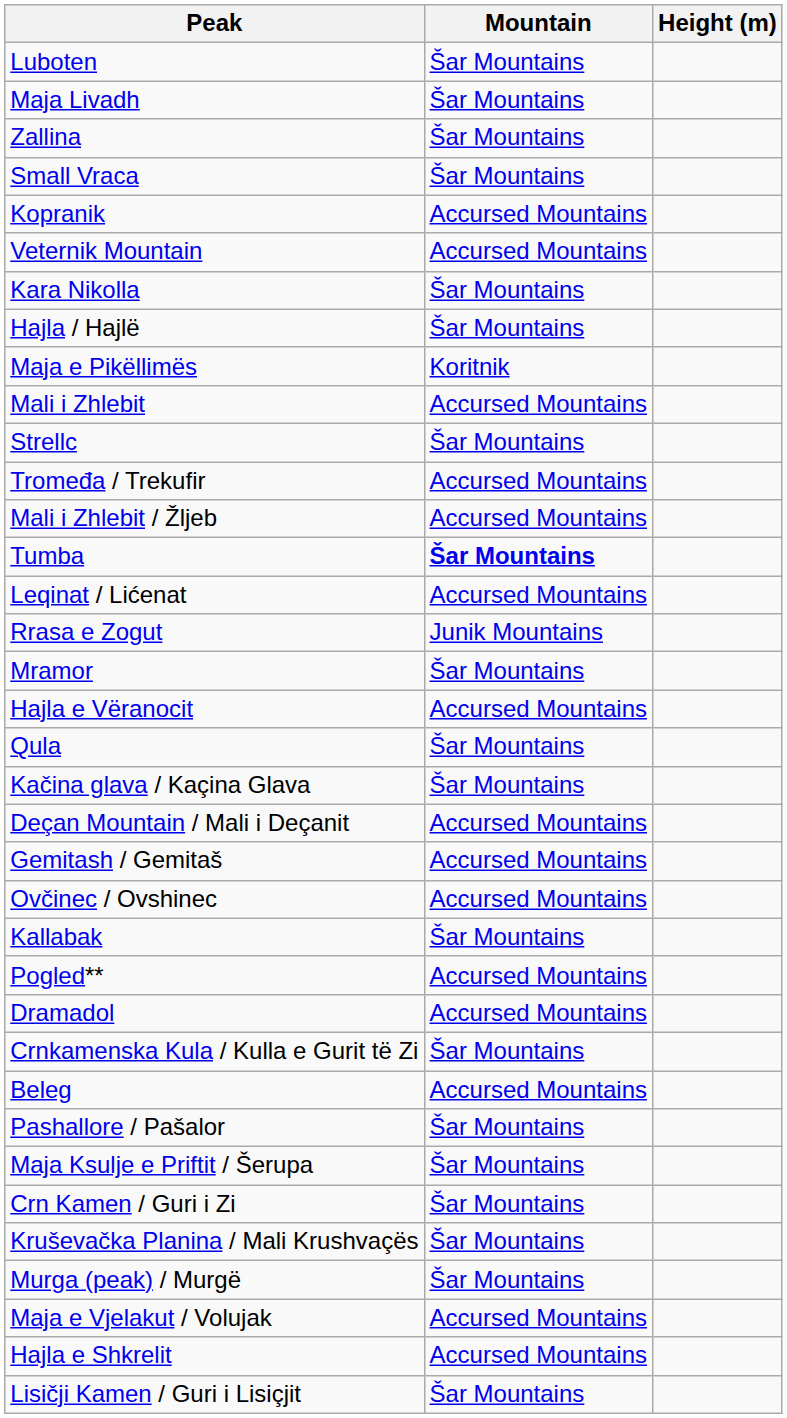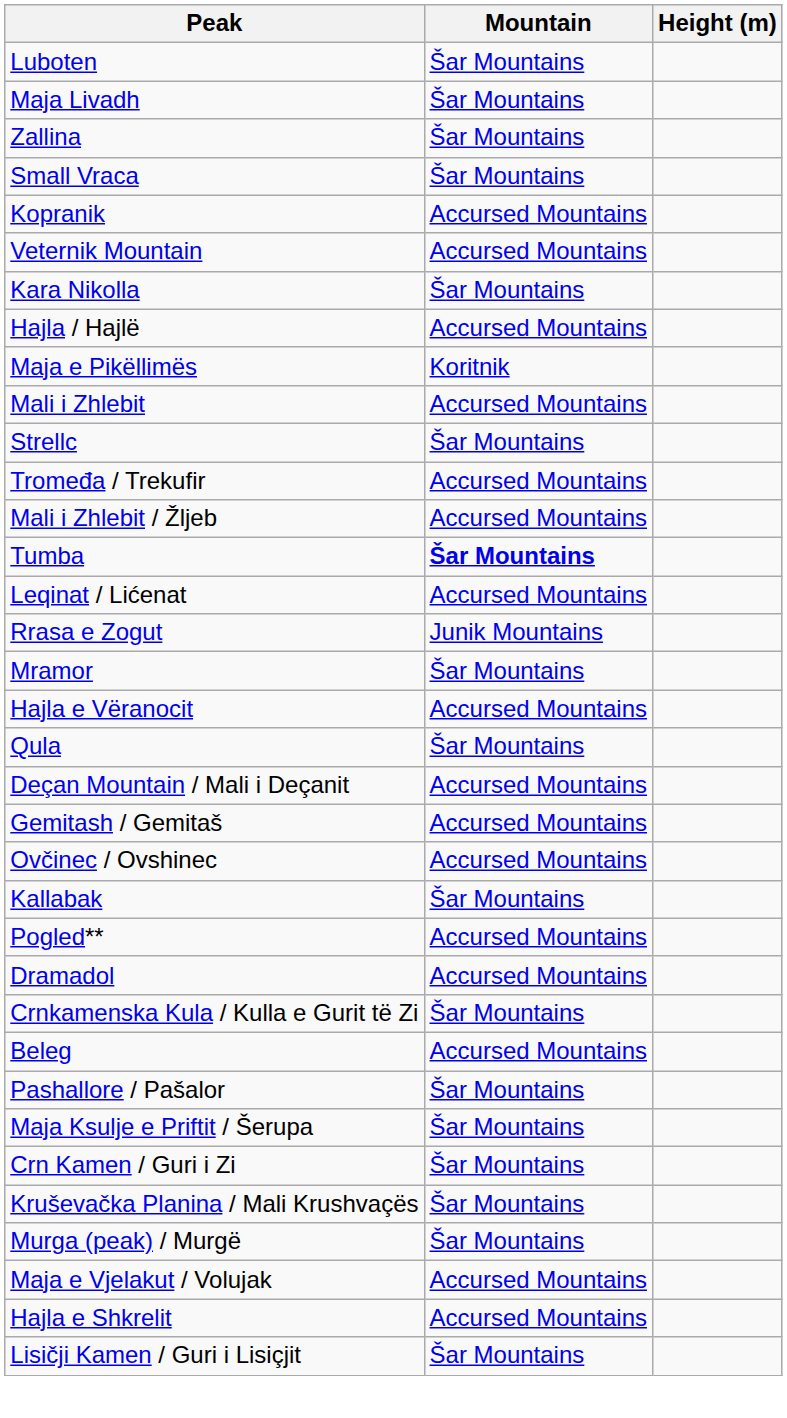Hajla / Hajlë | Mountain: Šar Mountains -> Accursed Mountains
- row: Kačina glava / Kaçina Glava | Šar Mountains
